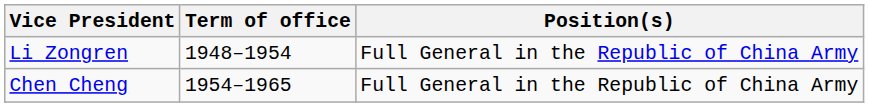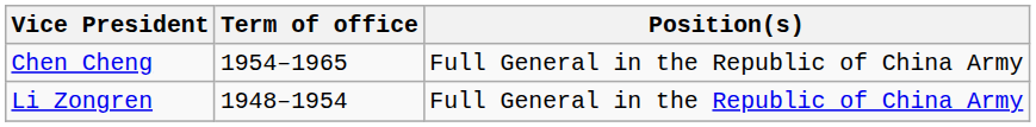rows swapped: Li Zongren <-> Chen Cheng
